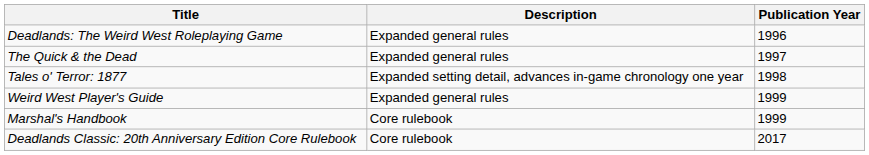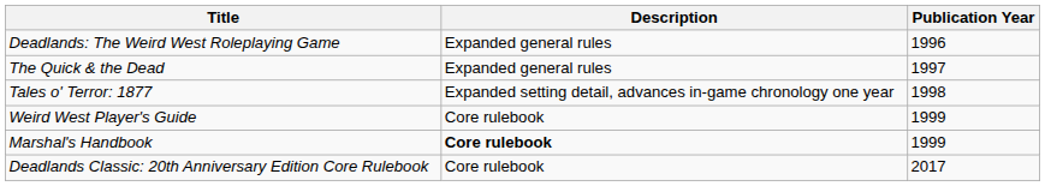Weird West Player's Guide | Description: Expanded general rules -> Core rulebook
Marshal's Handbook | Description: normal -> bold
